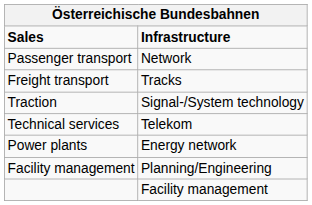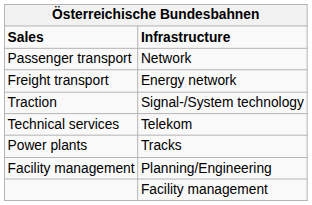Freight transport | Infrastructure: Tracks -> Energy network
Power plants | Infrastructure: Energy network -> Tracks
